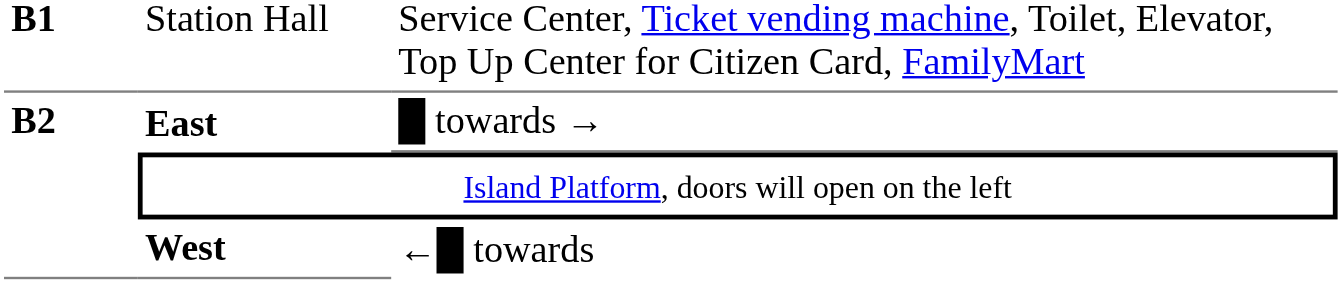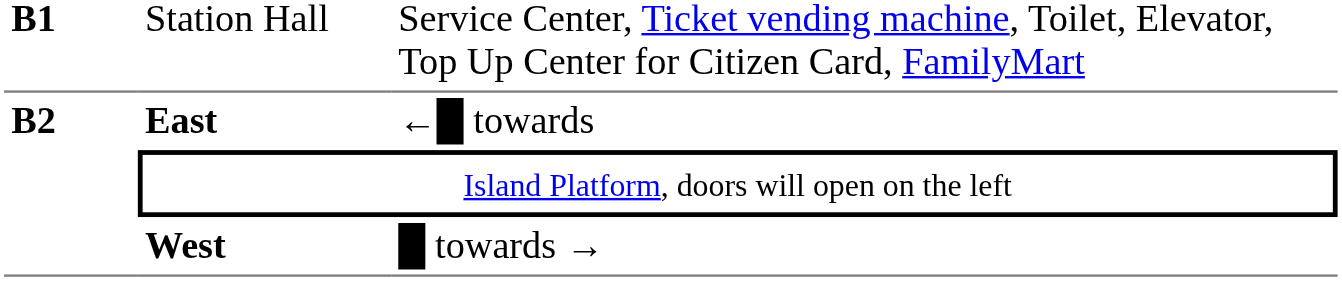East | column 3: █ towards → -> ←█ towards
West | column 3: ←█ towards -> █ towards →
